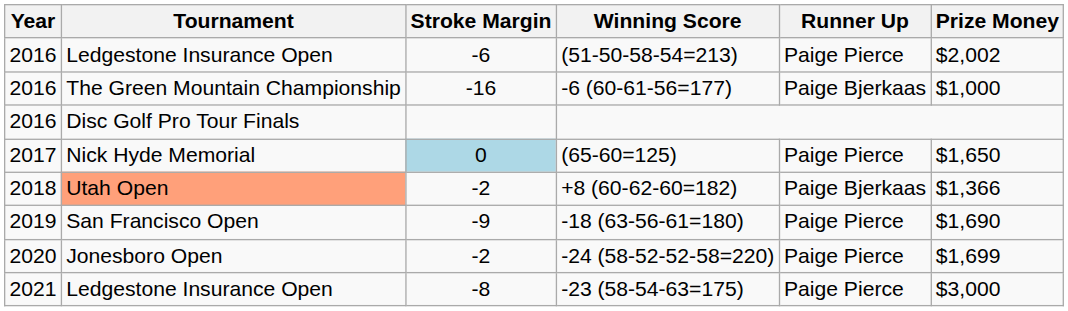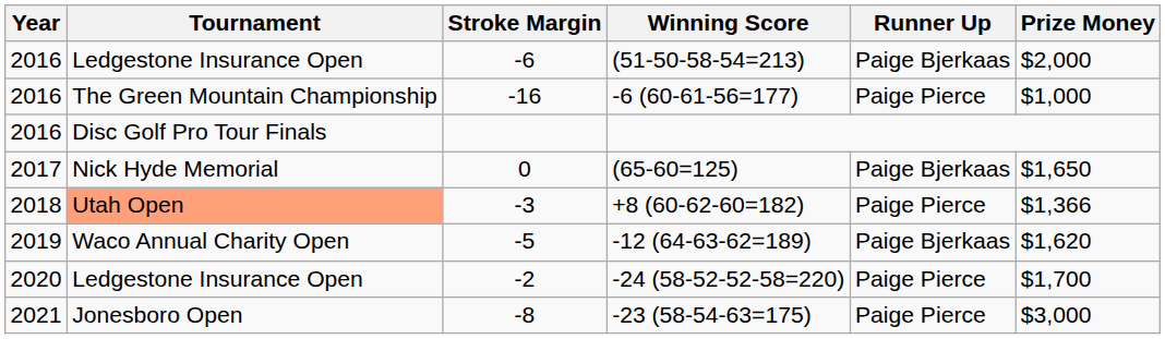(51-50-58-54=213) | Runner Up: Paige Pierce -> Paige Bjerkaas
(51-50-58-54=213) | Prize Money: $2,002 -> $2,000
-6 (60-61-56=177) | Runner Up: Paige Bjerkaas -> Paige Pierce
(65-60=125) | Stroke Margin: lightblue background -> no background
(65-60=125) | Runner Up: Paige Pierce -> Paige Bjerkaas
+8 (60-62-60=182) | Stroke Margin: -2 -> -3
+8 (60-62-60=182) | Runner Up: Paige Bjerkaas -> Paige Pierce
+ row: 2019 | Waco Annual Charity Open | -5 | -12 (64-63-62=189) | Paige Bjerkaas | $1,620
- row: 2019 | San Francisco Open | -9 | -18 (63-56-61=180) | Paige Pierce | $1,690
-24 (58-52-52-58=220) | Tournament: Jonesboro Open -> Ledgestone Insurance Open
-24 (58-52-52-58=220) | Prize Money: $1,699 -> $1,700
-23 (58-54-63=175) | Tournament: Ledgestone Insurance Open -> Jonesboro Open
